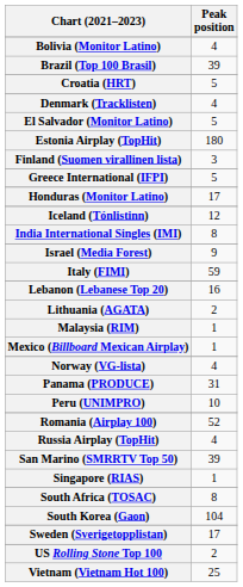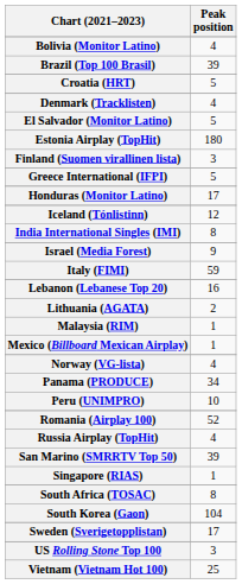Panama (PRODUCE) | Peak position: 31 -> 34
US Rolling Stone Top 100 | Peak position: 2 -> 3
